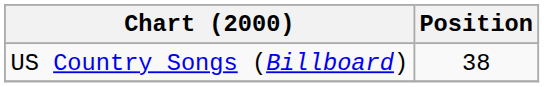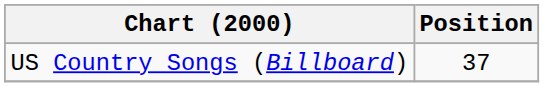US Country Songs (Billboard) | Position: 38 -> 37
